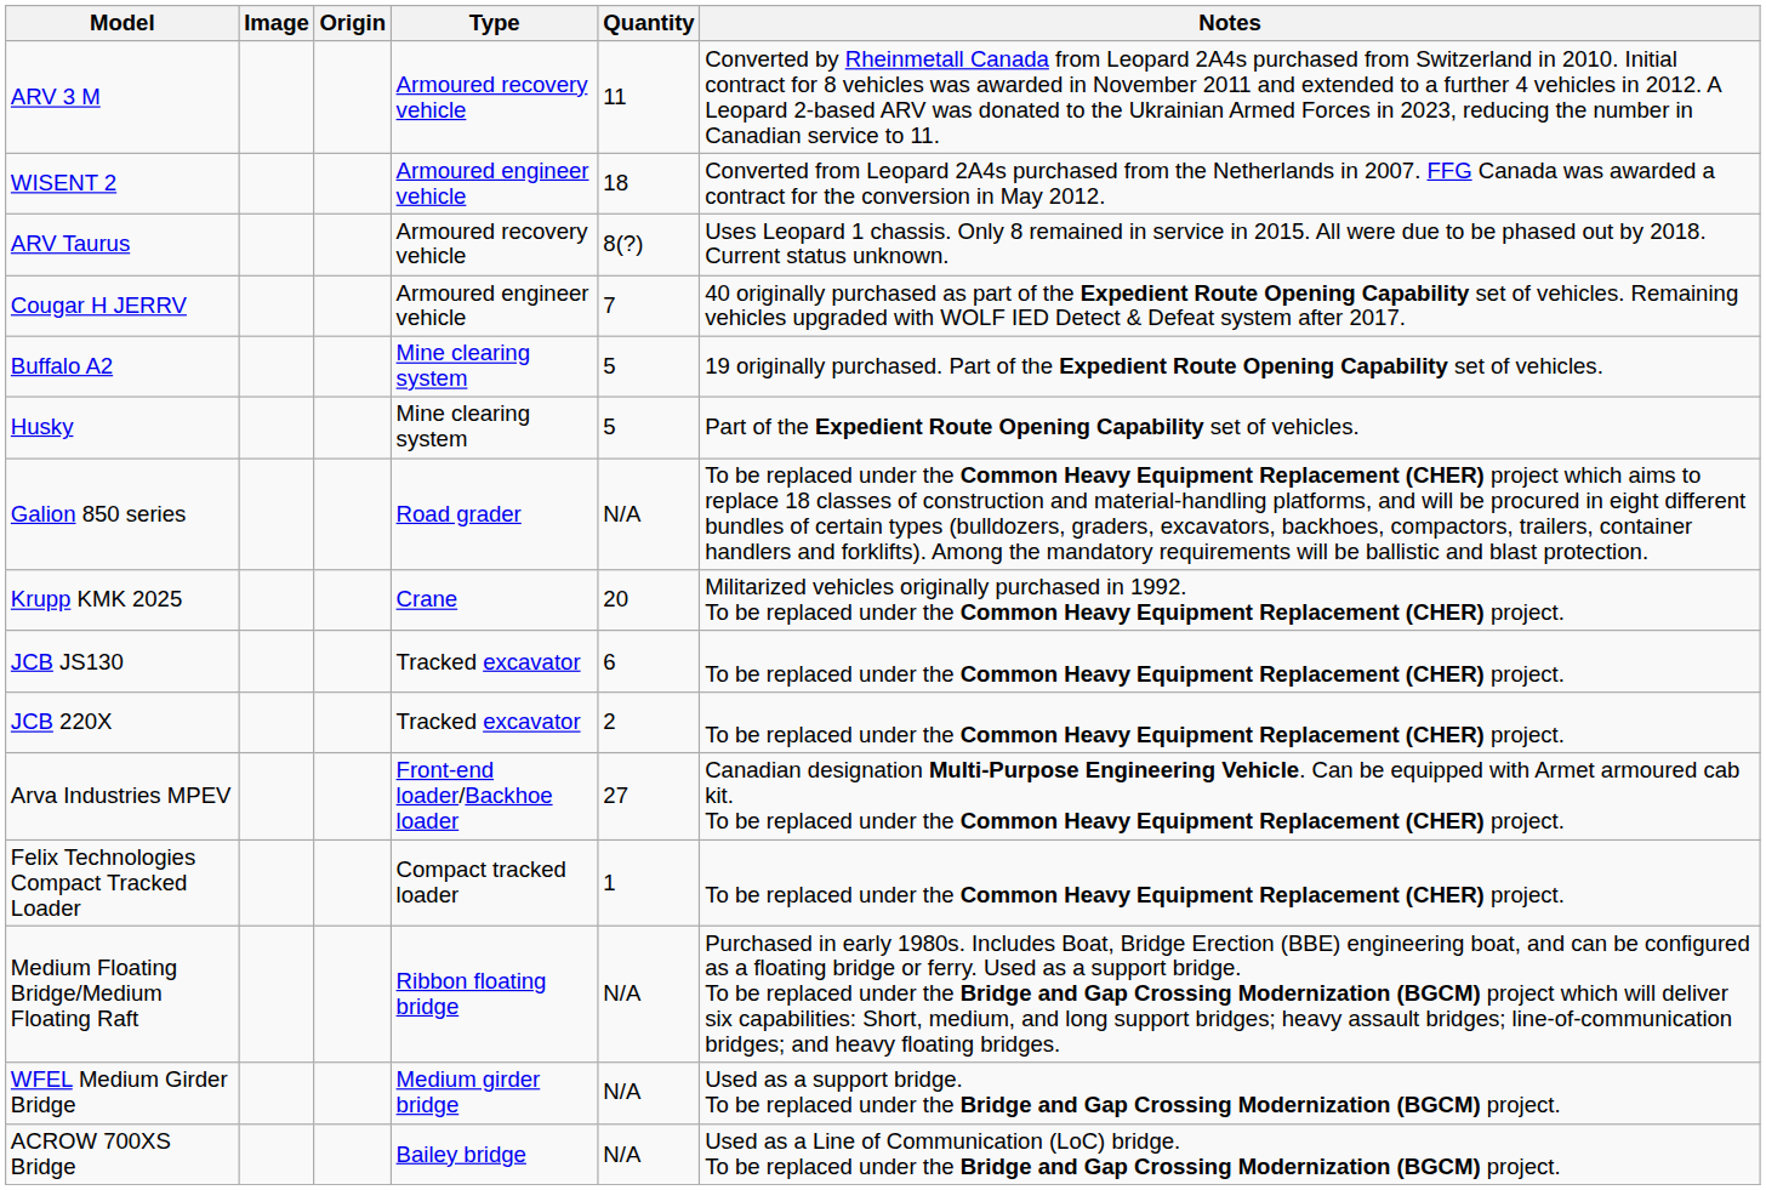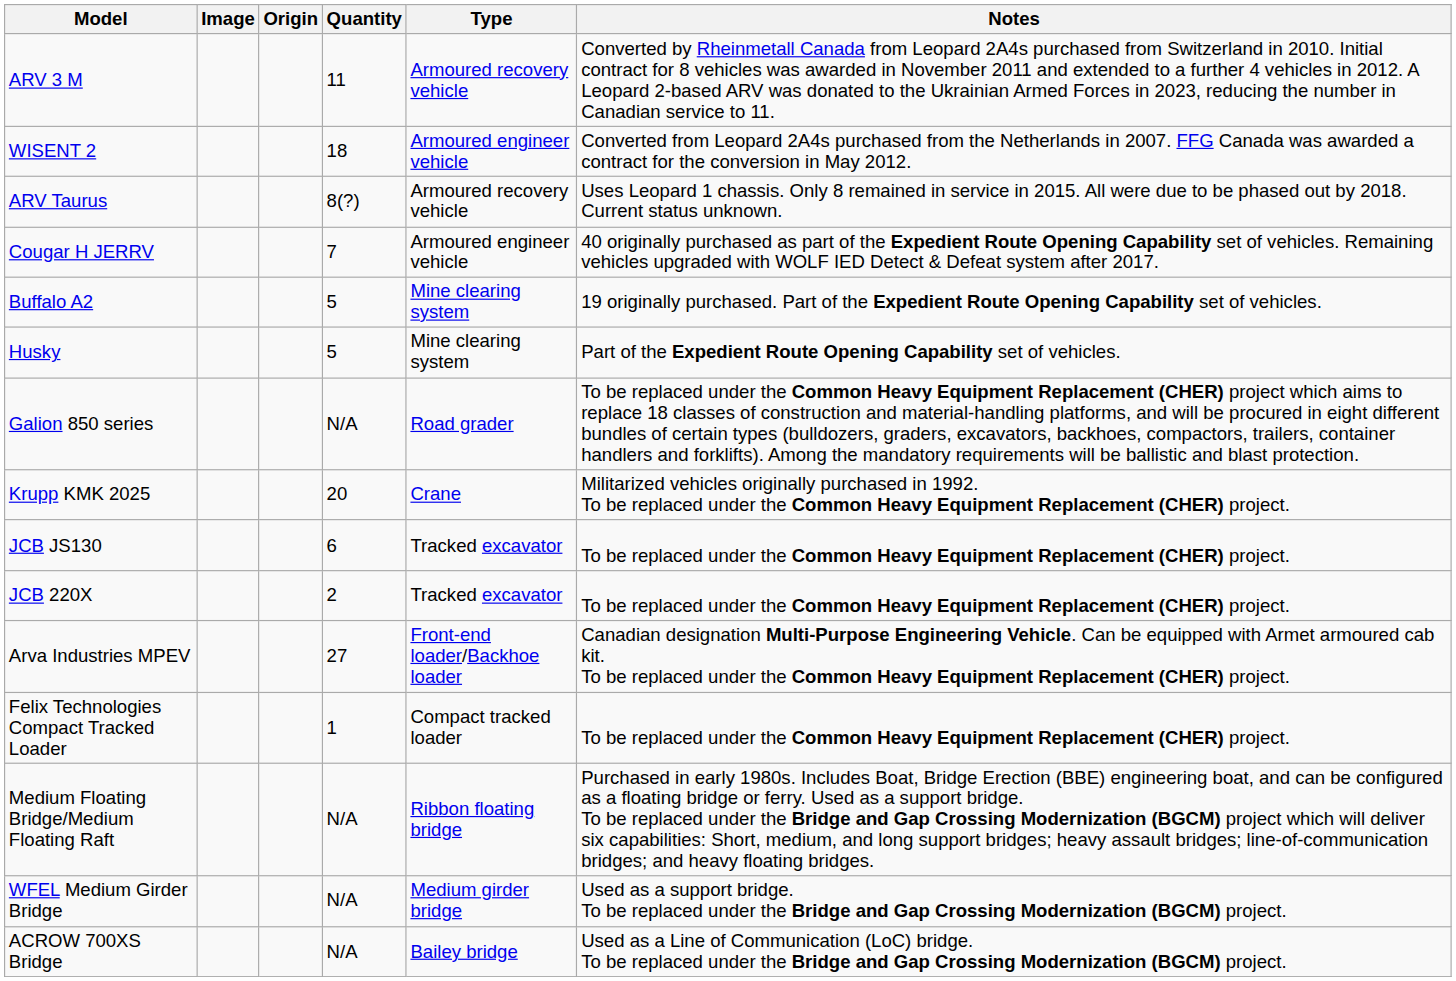columns swapped: Type <-> Quantity
